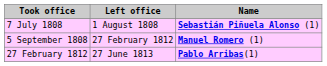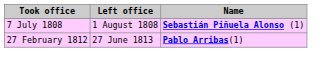- row: 5 September 1808 | 27 February 1812 | Manuel Romero (1)
